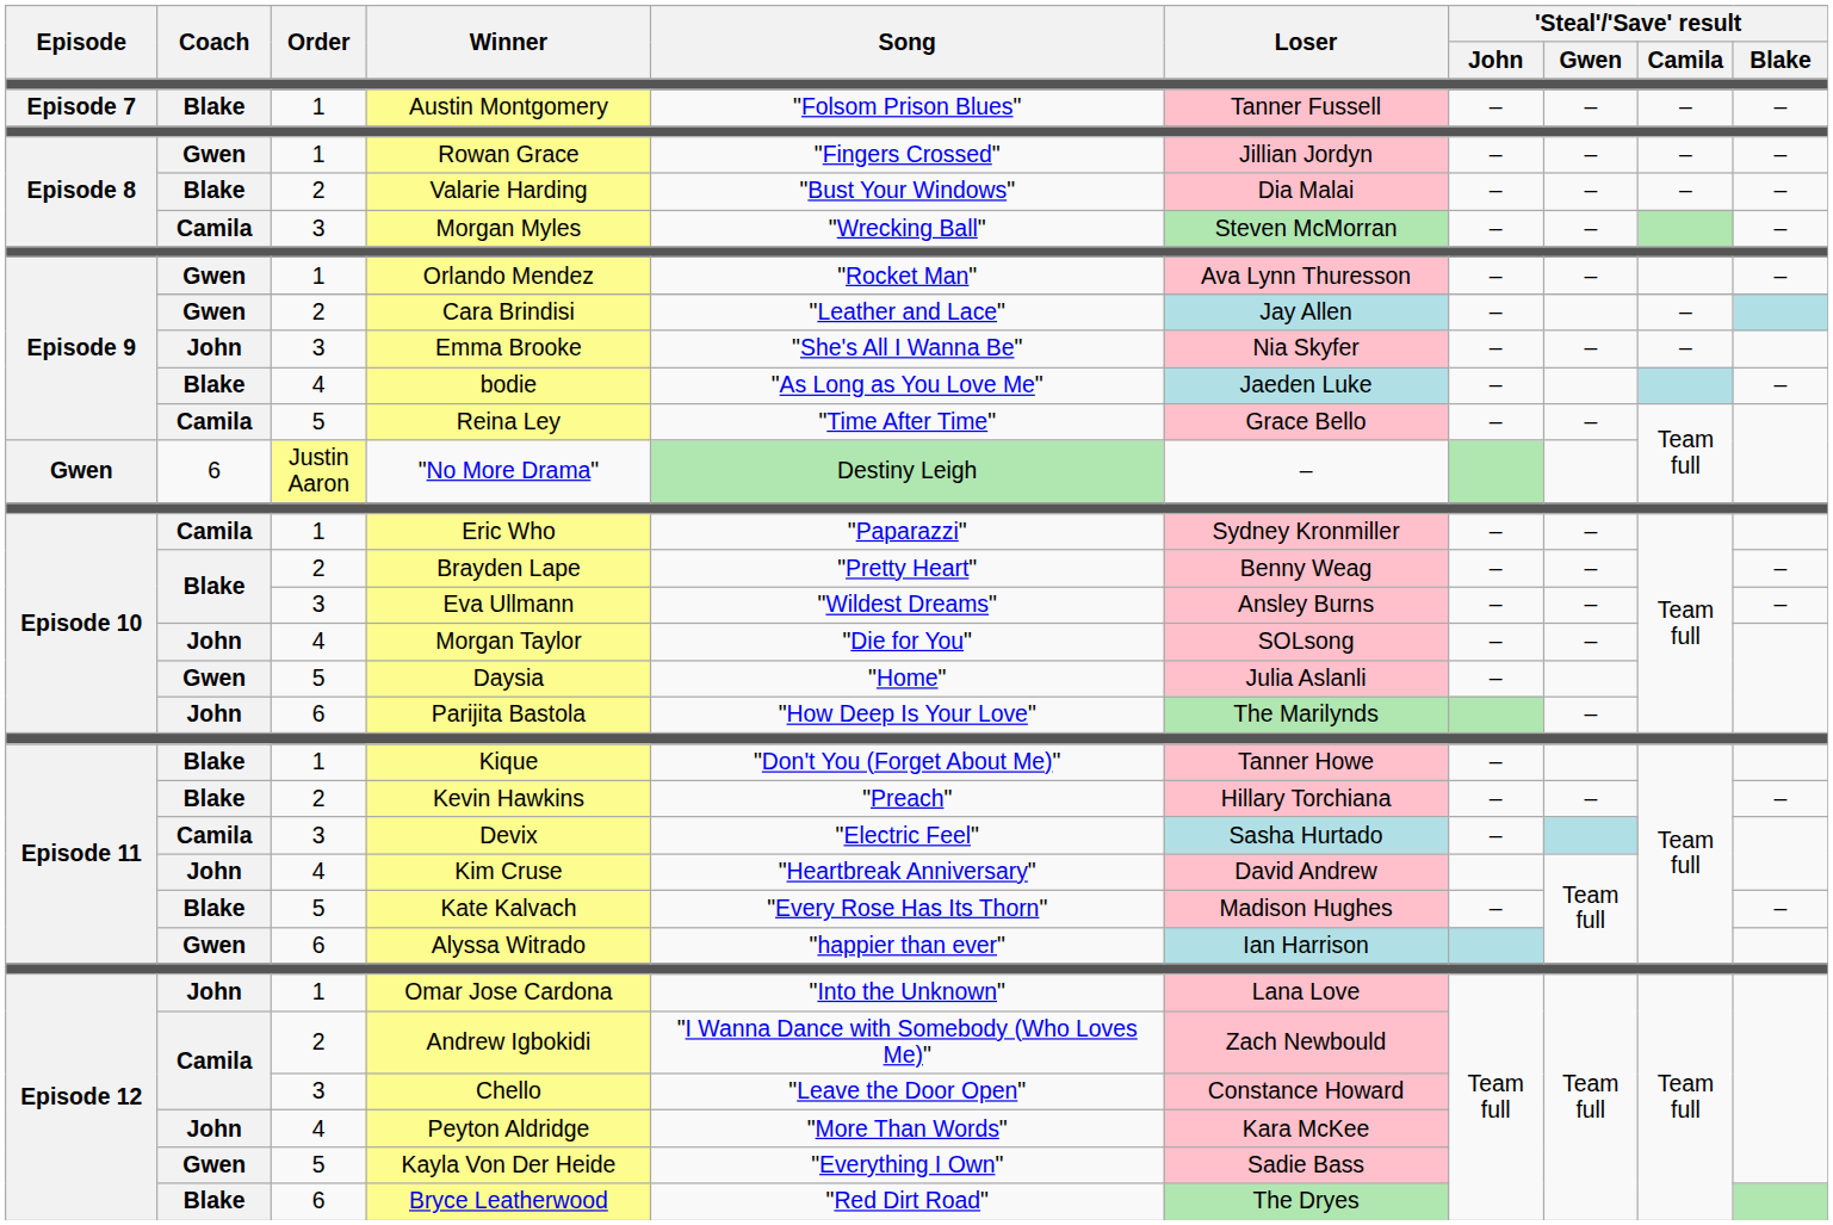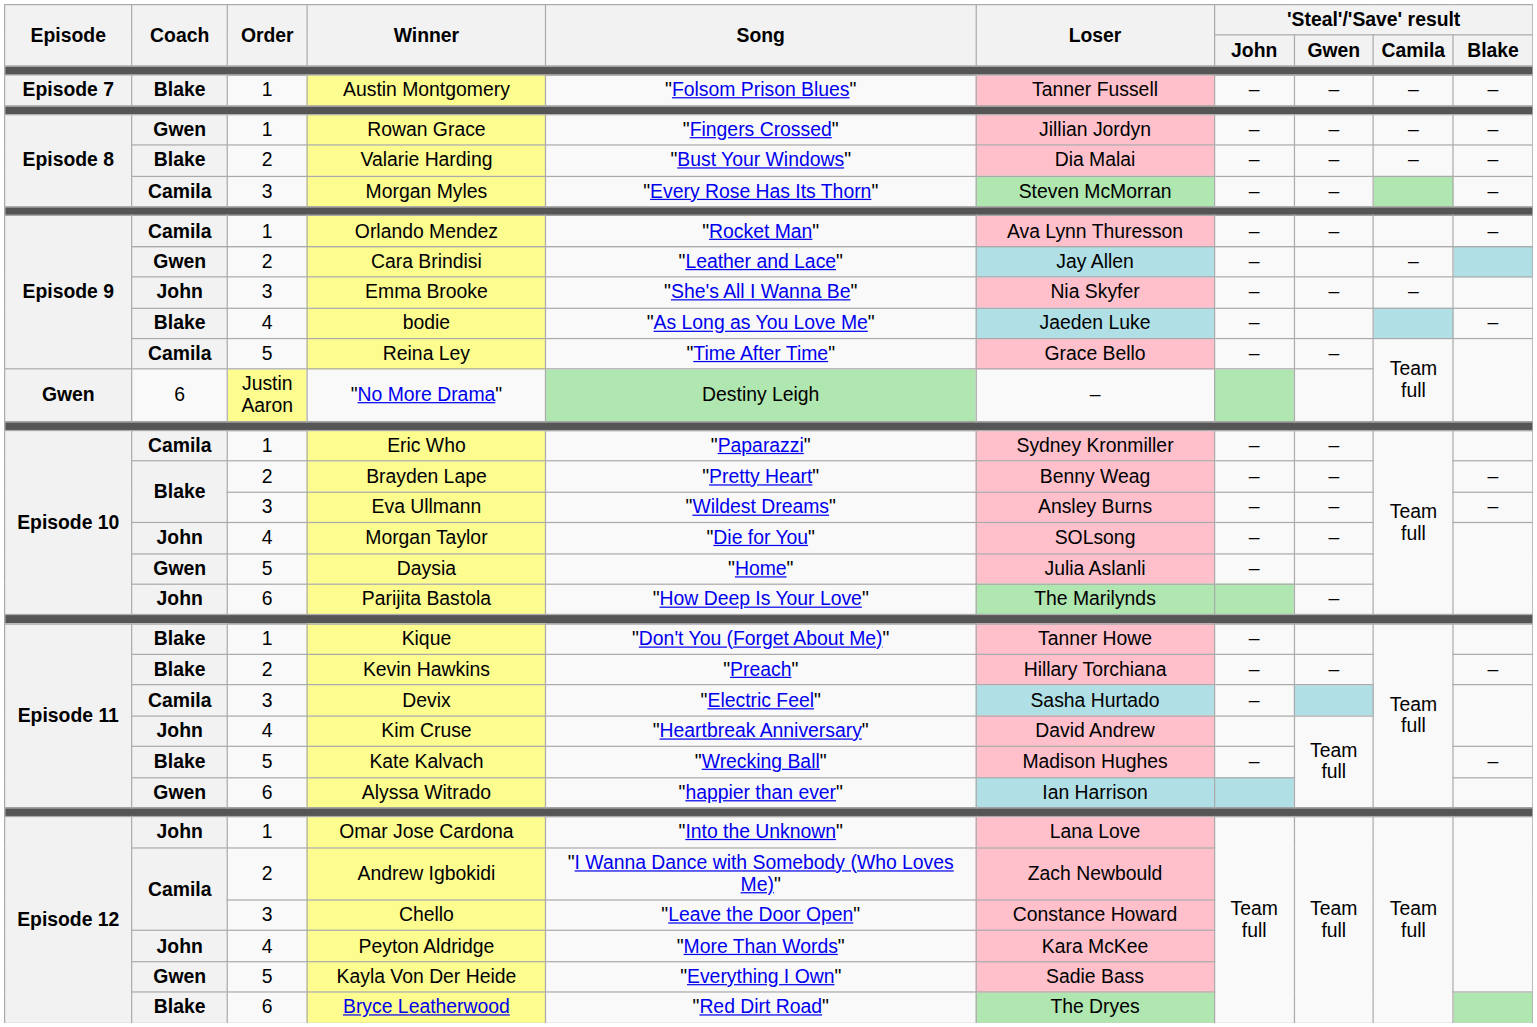Morgan Myles | Song: "Wrecking Ball" -> "Every Rose Has Its Thorn"
Orlando Mendez | Coach: Gwen -> Camila
Kate Kalvach | Song: "Every Rose Has Its Thorn" -> "Wrecking Ball"
